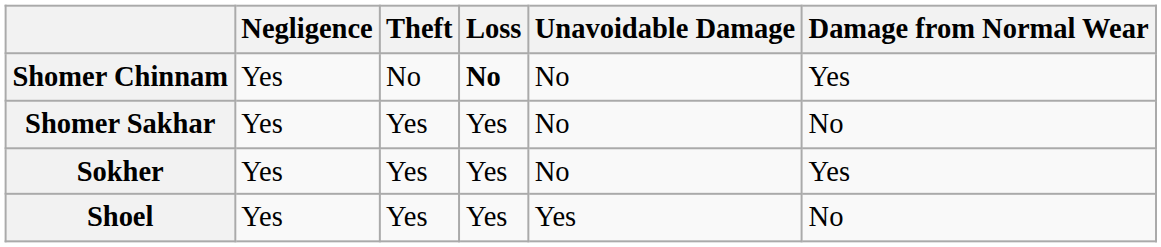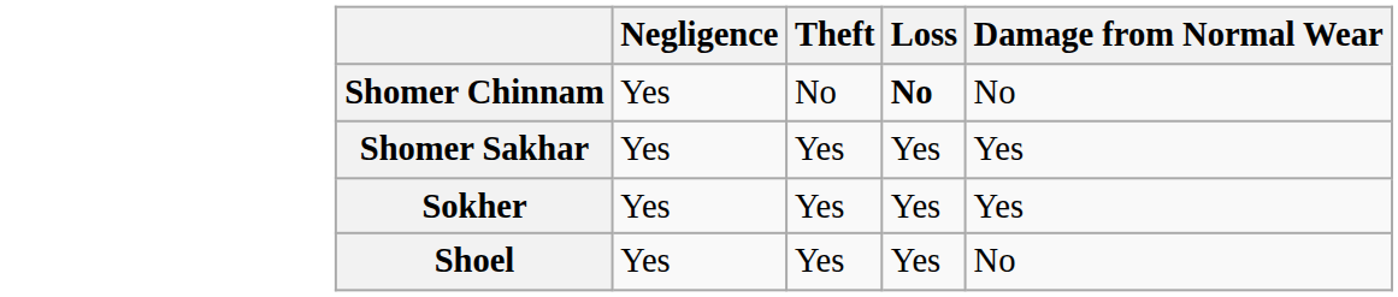- column: Unavoidable Damage | No | No | No | Yes
Shomer Chinnam | Damage from Normal Wear: Yes -> No
Shomer Sakhar | Damage from Normal Wear: No -> Yes
